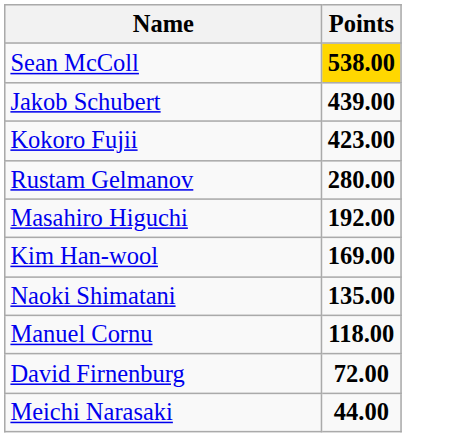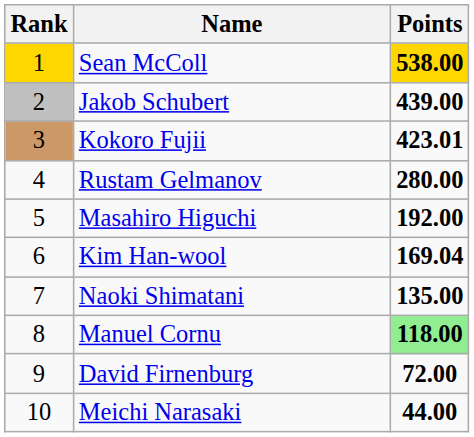+ column: Rank | 1 | 2 | 3 | 4 | 5 | 6 | 7 | 8 | 9 | 10
Kokoro Fujii | Points: 423.00 -> 423.01
Kim Han-wool | Points: 169.00 -> 169.04
Manuel Cornu | Points: no background -> lightgreen background
